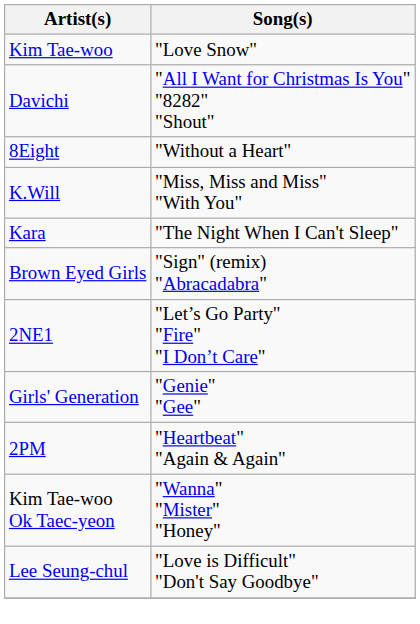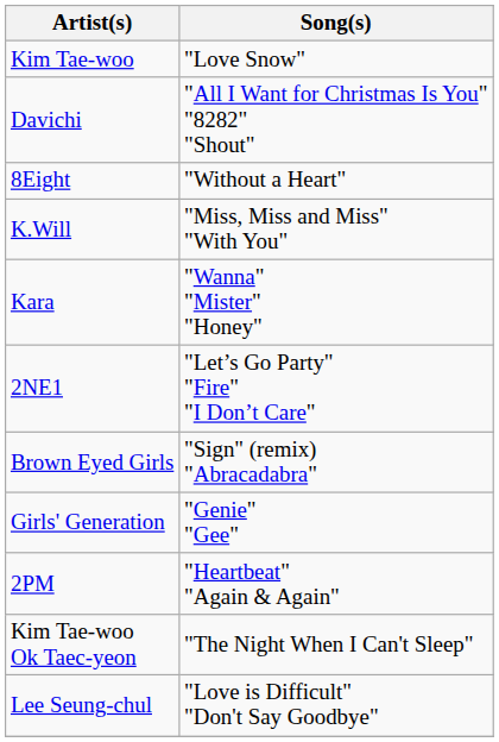Kara | Song(s): "The Night When I Can't Sleep" -> "Wanna" "Mister" "Honey"
rows swapped: Brown Eyed Girls <-> 2NE1
Kim Tae-woo Ok Taec-yeon | Song(s): "Wanna" "Mister" "Honey" -> "The Night When I Can't Sleep"
